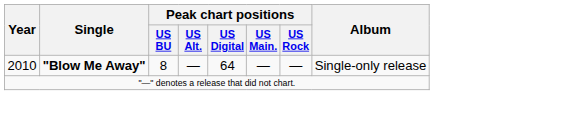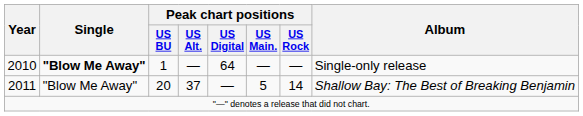2010 | Peak chart positions / US BU: 8 -> 1
+ row: 2011 | "Blow Me Away" | 20 | 37 | — | 5 | 14 | Shallow Bay: The Best of Breaking Benjamin
